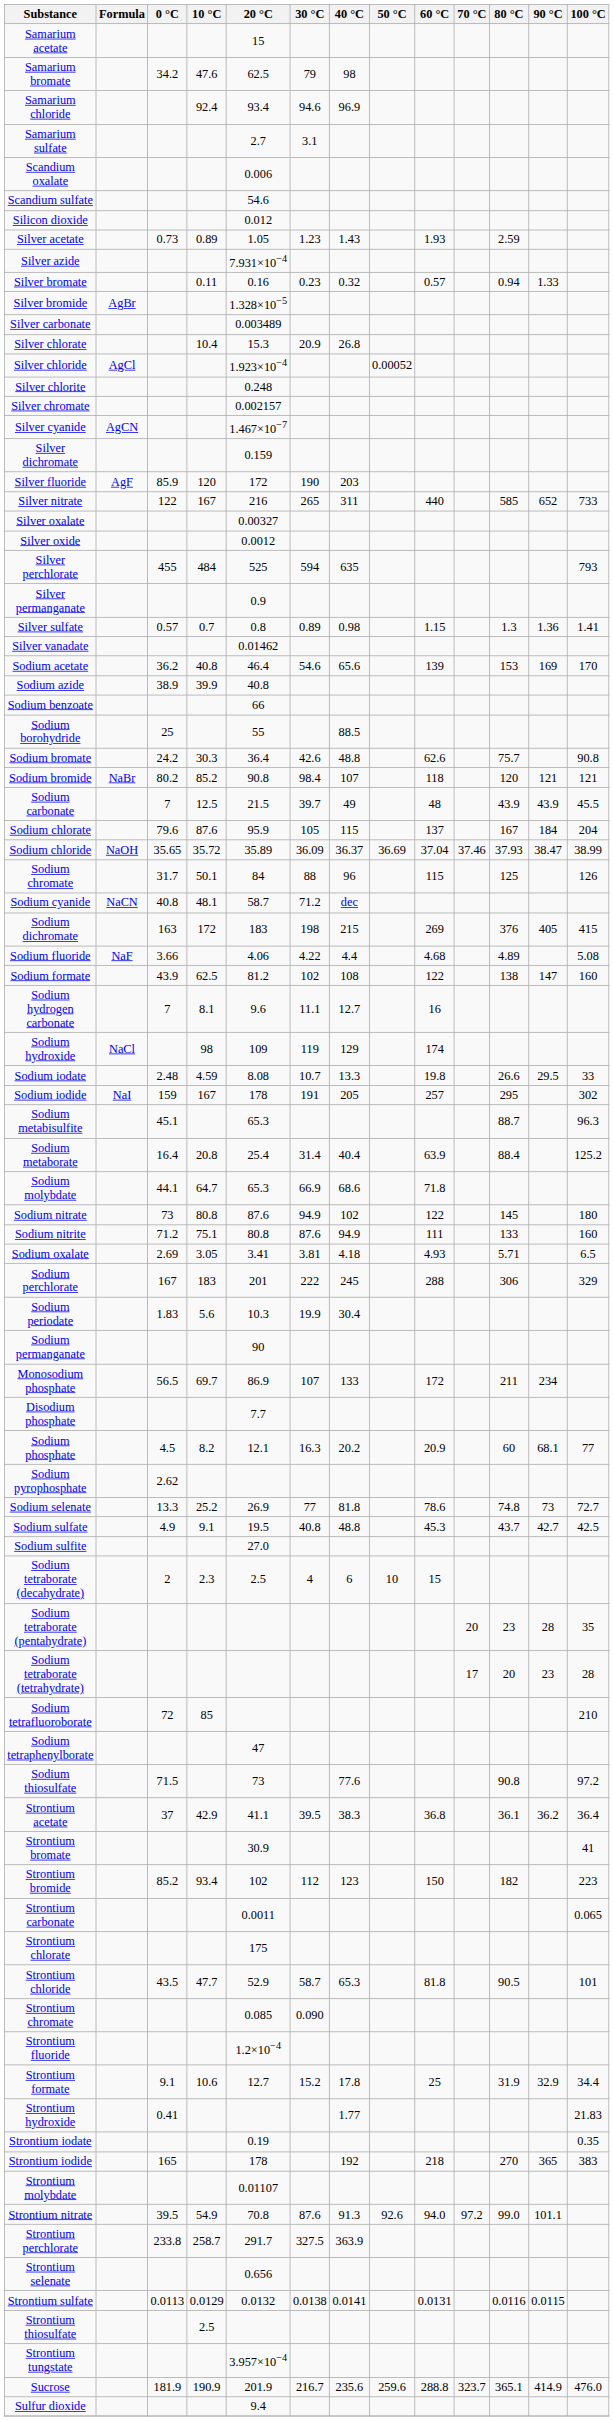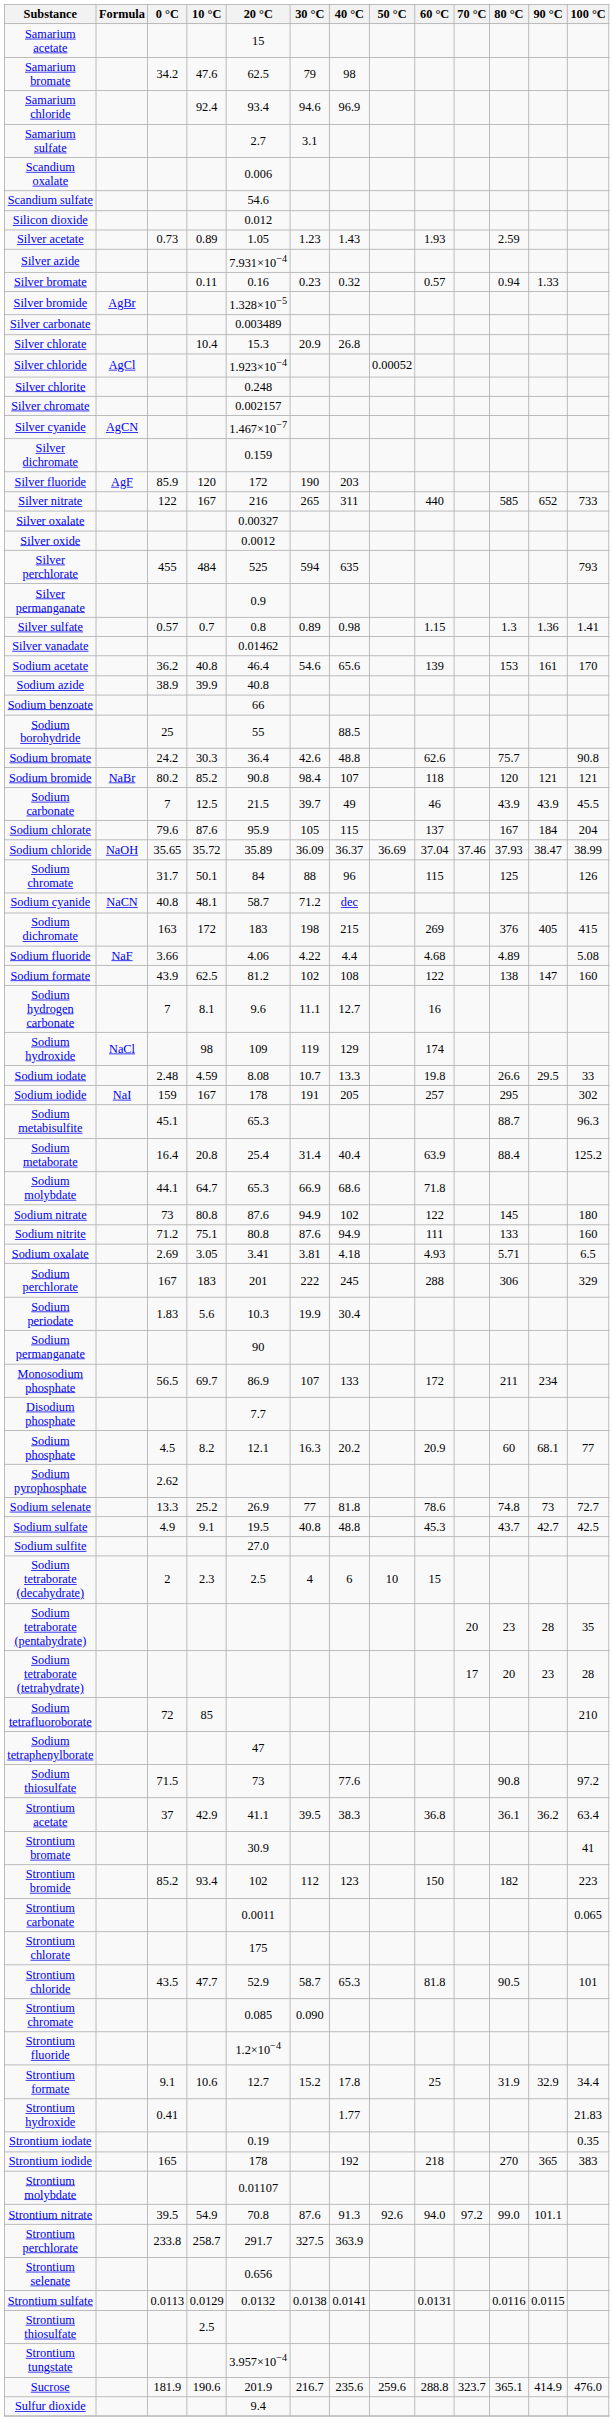Sodium acetate | 90 °C: 169 -> 161
Sodium carbonate | 60 °C: 48 -> 46
Strontium acetate | 100 °C: 36.4 -> 63.4
Sucrose | 10 °C: 190.9 -> 190.6
